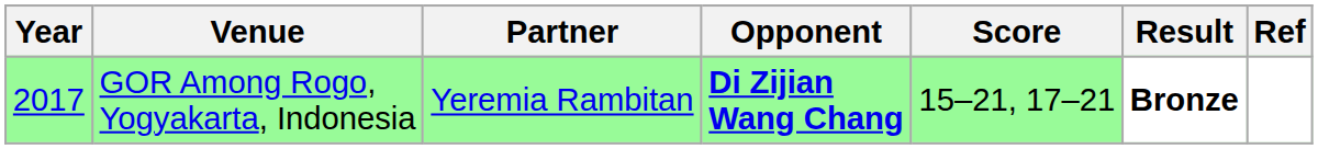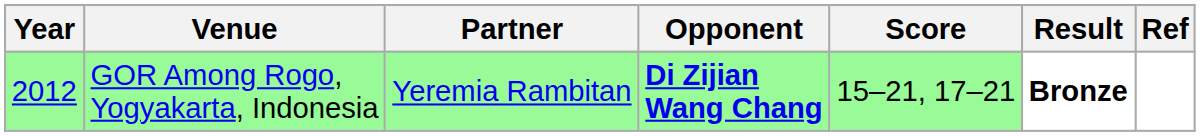GOR Among Rogo, Yogyakarta, Indonesia | Year: 2017 -> 2012
